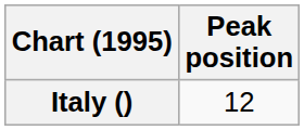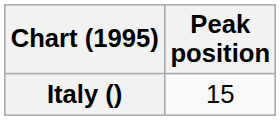Italy () | Peak position: 12 -> 15
